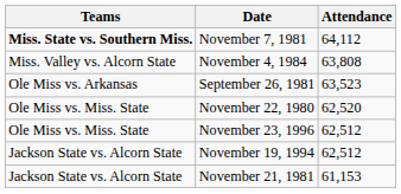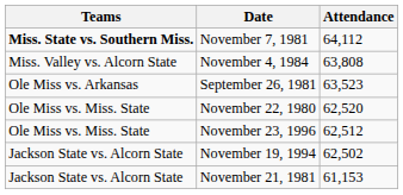November 19, 1994 | Attendance: 62,512 -> 62,502
